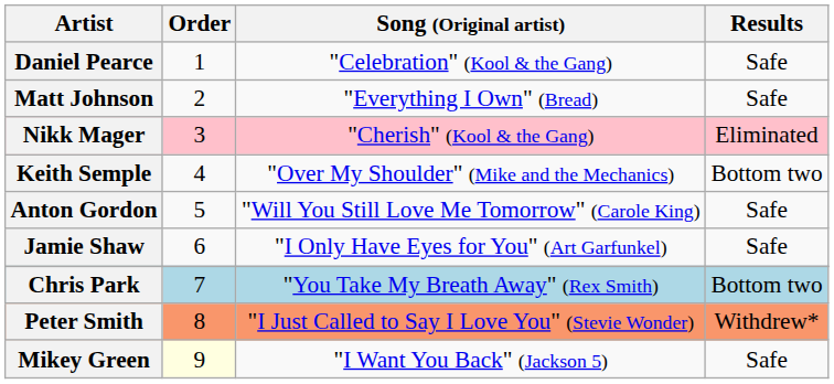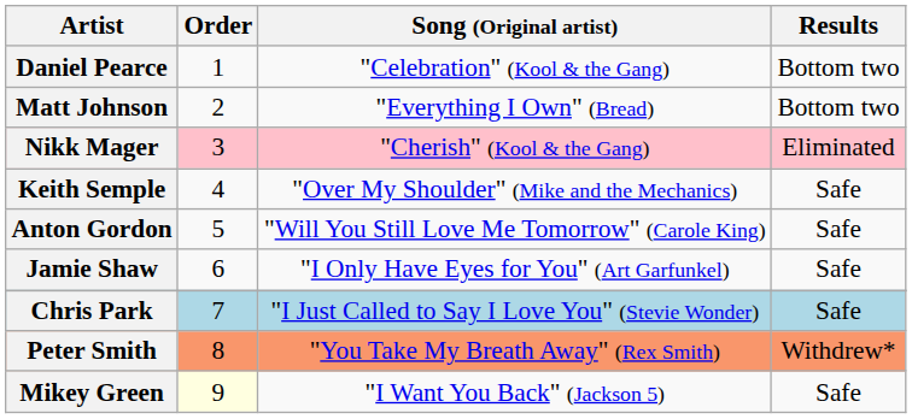Daniel Pearce | Results: Safe -> Bottom two
Matt Johnson | Results: Safe -> Bottom two
Keith Semple | Results: Bottom two -> Safe
Chris Park | Song (Original artist): "You Take My Breath Away" (Rex Smith) -> "I Just Called to Say I Love You" (Stevie Wonder)
Chris Park | Results: Bottom two -> Safe
Peter Smith | Song (Original artist): "I Just Called to Say I Love You" (Stevie Wonder) -> "You Take My Breath Away" (Rex Smith)
